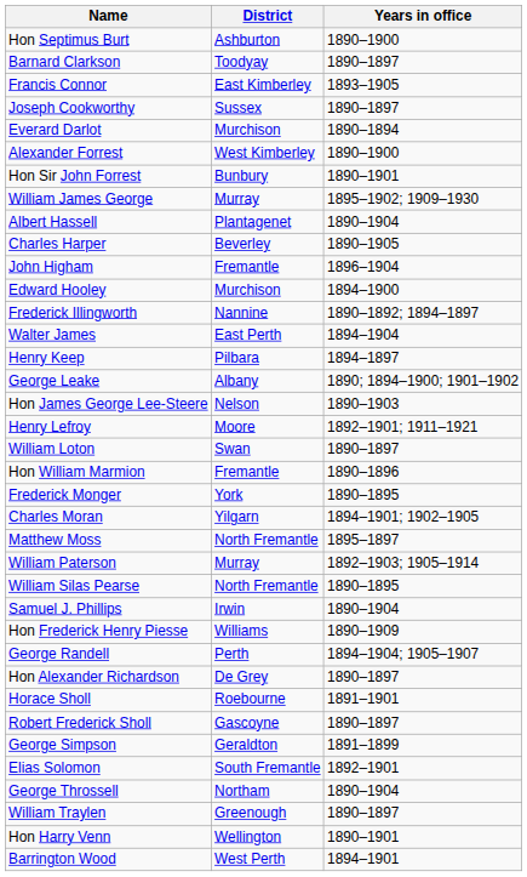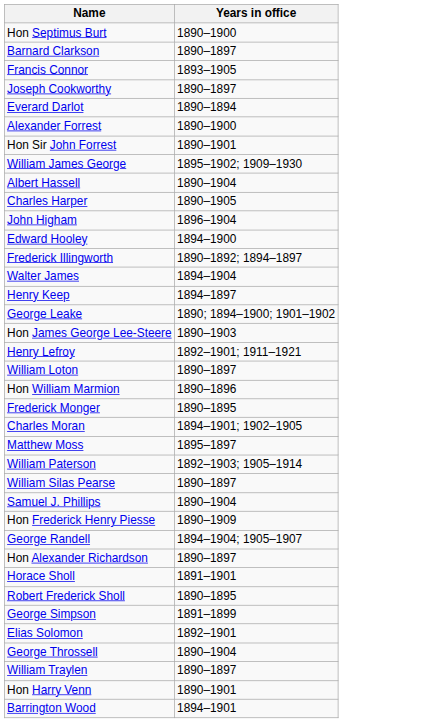- column: District | Ashburton | Toodyay | East Kimberley | Sussex | Murchison | West Kimberley | Bunbury | Murray | Plantagenet | Beverley | Fremantle | Murchison | Nannine | East Perth | Pilbara | Albany | Nelson | Moore | Swan | Fremantle | York | Yilgarn | North Fremantle | Murray | North Fremantle | Irwin | Williams | Perth | De Grey | Roebourne | Gascoyne | Geraldton | South Fremantle | Northam | Greenough | Wellington | West Perth
William Silas Pearse | Years in office: 1890–1895 -> 1890–1897
Robert Frederick Sholl | Years in office: 1890–1897 -> 1890–1895
